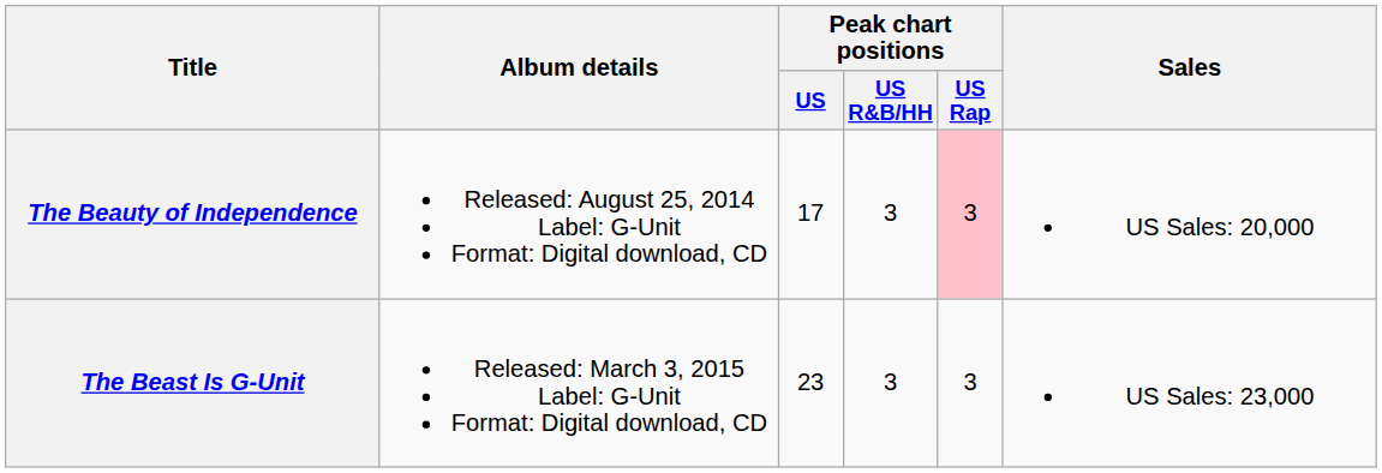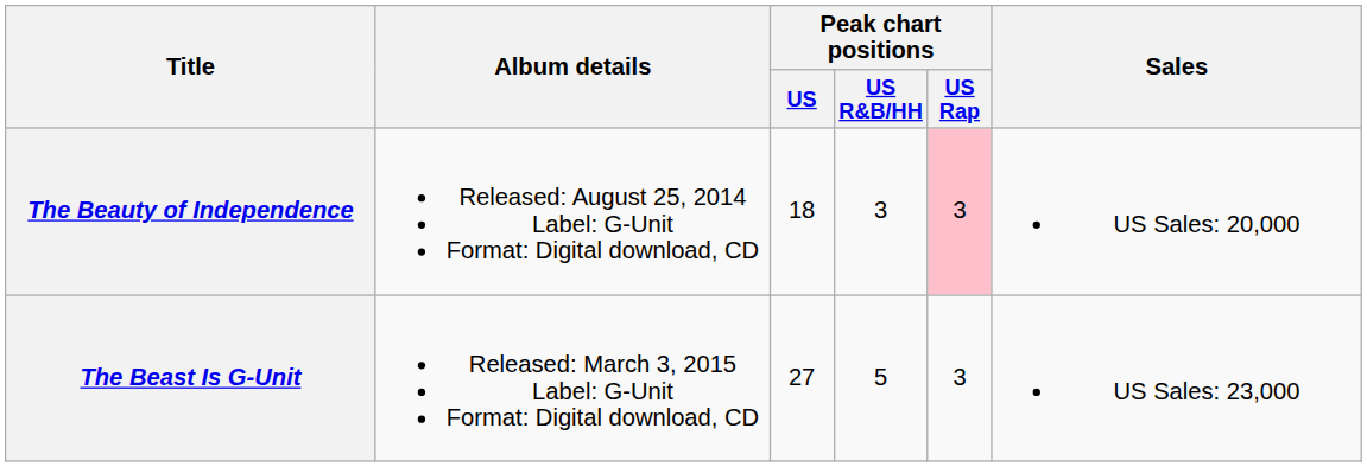The Beauty of Independence | Peak chart positions / US: 17 -> 18
The Beast Is G-Unit | Peak chart positions / US: 23 -> 27
The Beast Is G-Unit | Peak chart positions / US R&B/HH: 3 -> 5
